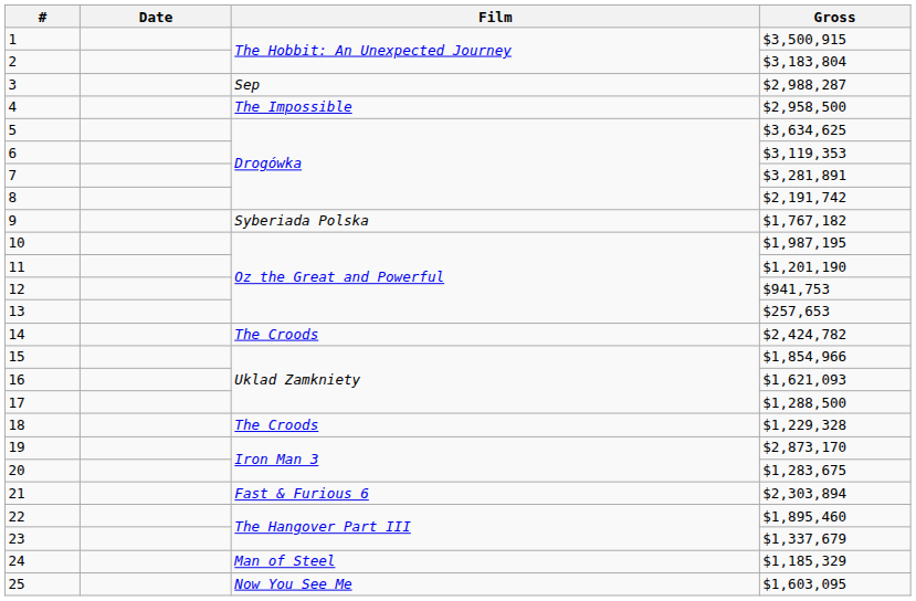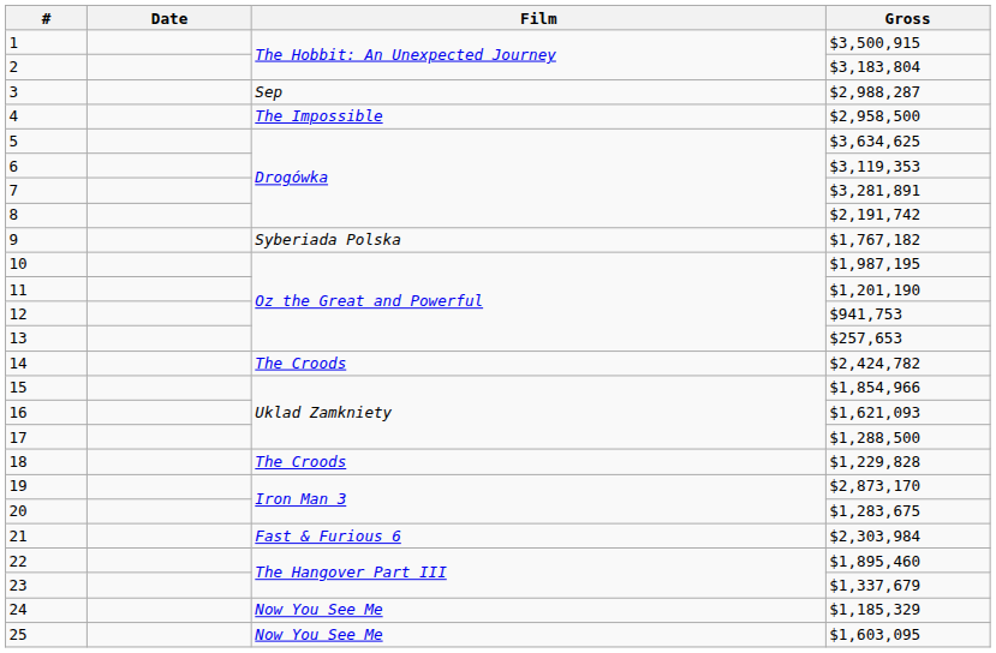18 | Gross: $1,229,328 -> $1,229,828
21 | Gross: $2,303,894 -> $2,303,984
24 | Film: Man of Steel -> Now You See Me
